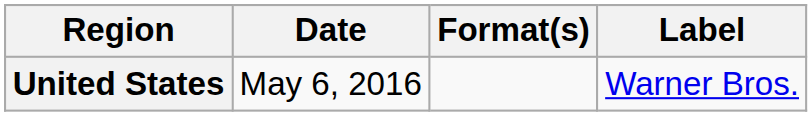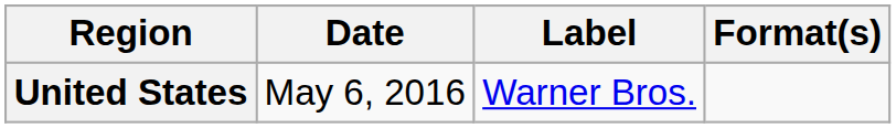columns swapped: Format(s) <-> Label
